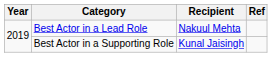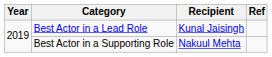Best Actor in a Lead Role | Recipient: Nakuul Mehta -> Kunal Jaisingh
Best Actor in a Supporting Role | Recipient: Kunal Jaisingh -> Nakuul Mehta
